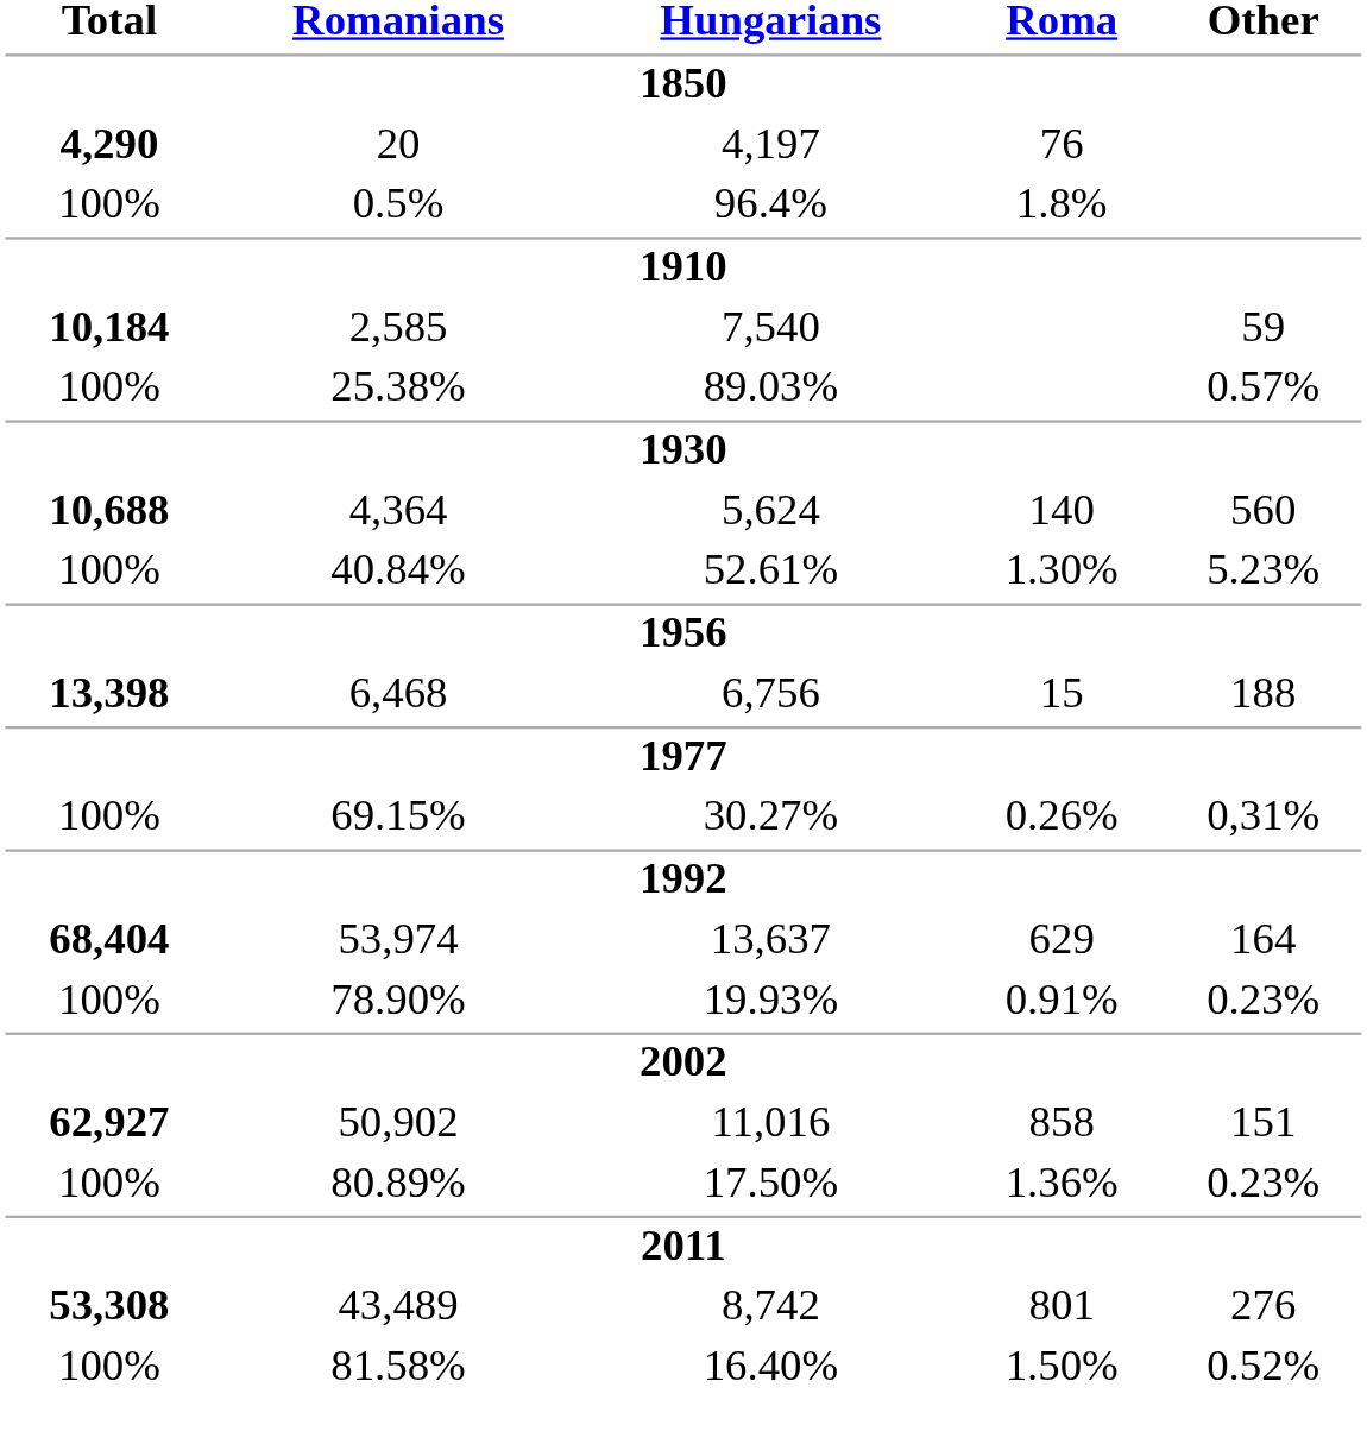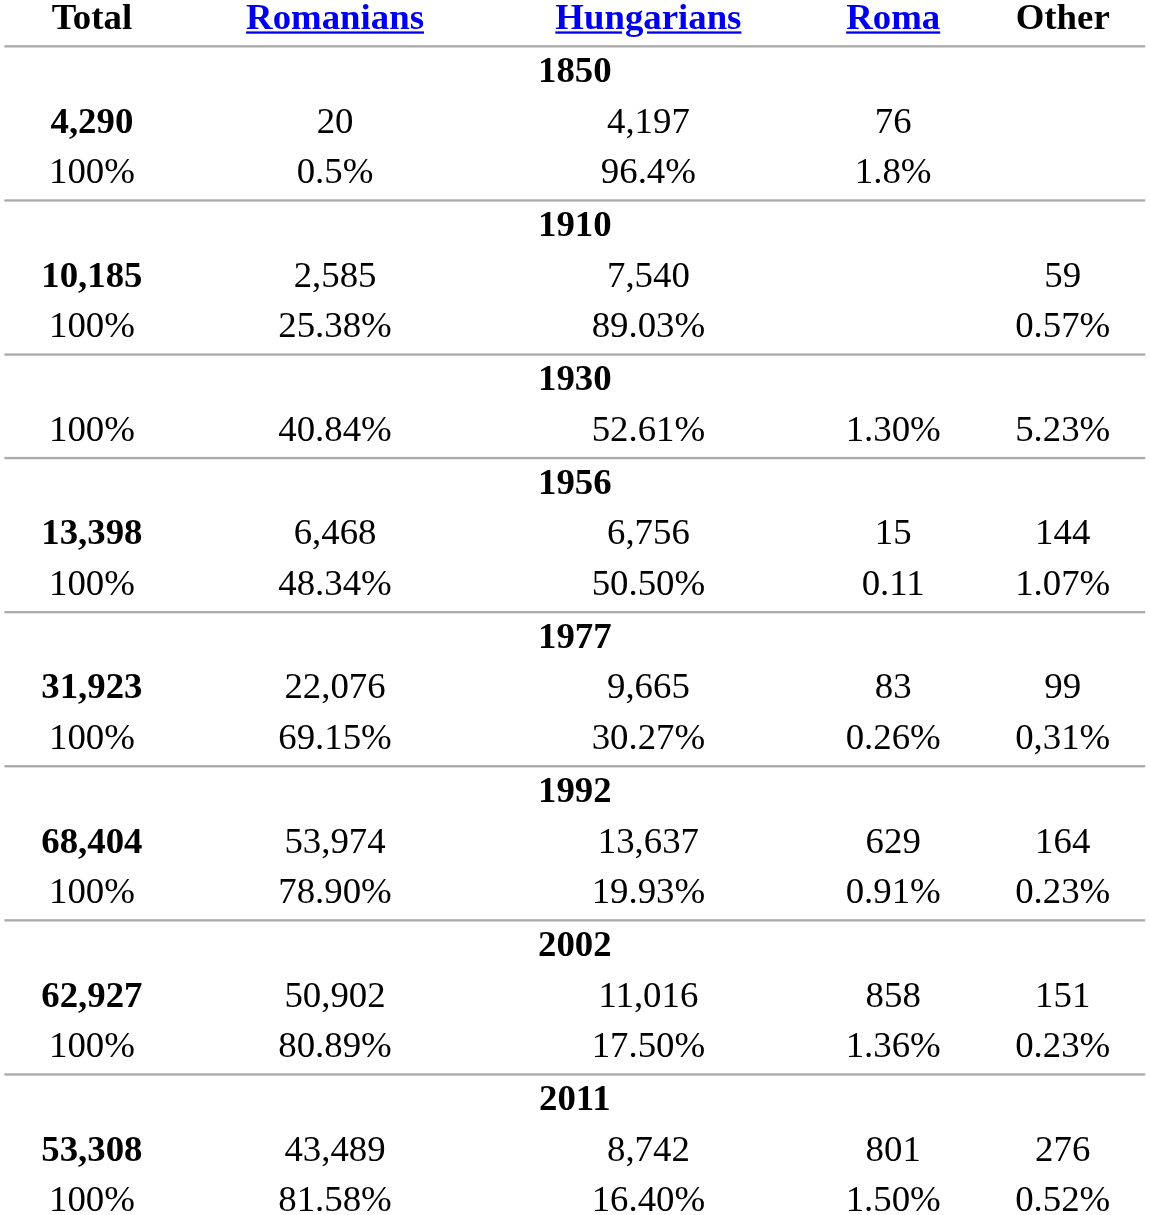2,585 | Total: 10,184 -> 10,185
- row: 10,688 | 4,364 | 5,624 | 140 | 560
6,468 | Other: 188 -> 144
+ row: 100% | 48.34% | 50.50% | 0.11 | 1.07%
+ row: 31,923 | 22,076 | 9,665 | 83 | 99
